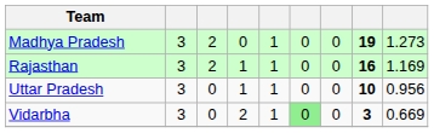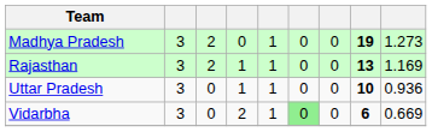Rajasthan | column 8: 16 -> 13
Uttar Pradesh | column 9: 0.956 -> 0.936
Vidarbha | column 8: 3 -> 6
